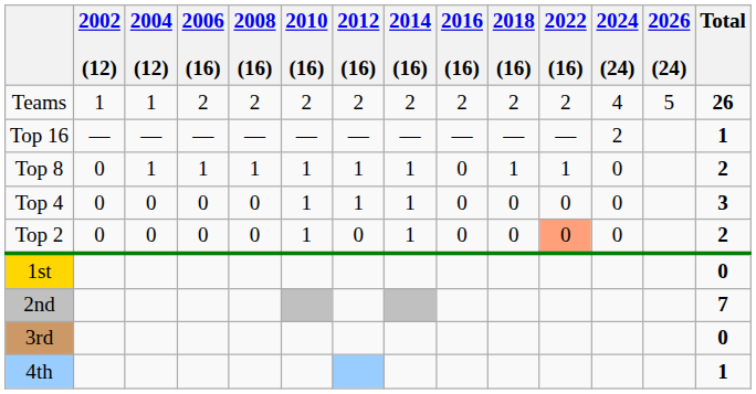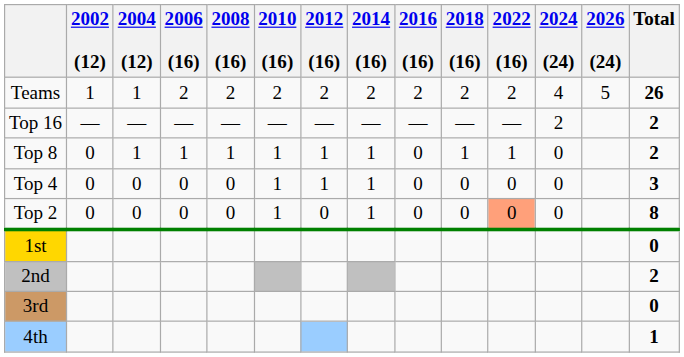Top 16 | Total: 1 -> 2
Top 2 | Total: 2 -> 8
2nd | Total: 7 -> 2
